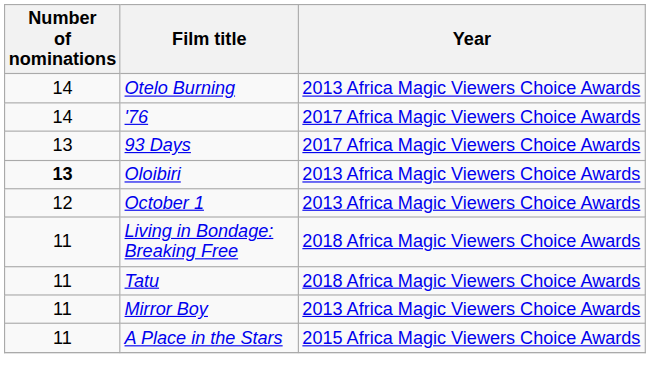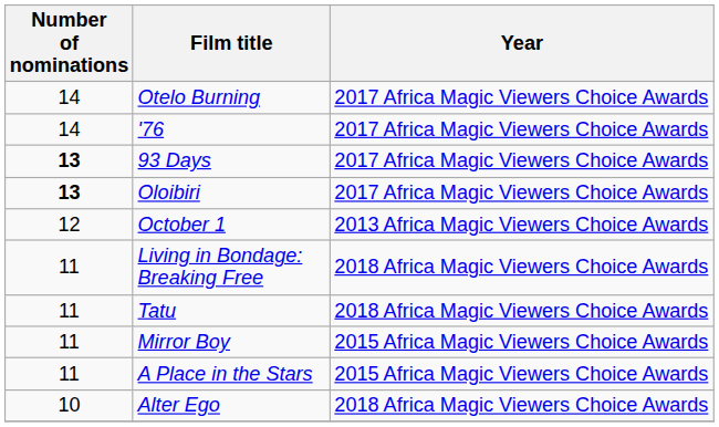Otelo Burning | Year: 2013 Africa Magic Viewers Choice Awards -> 2017 Africa Magic Viewers Choice Awards
93 Days | Number of nominations: normal -> bold
Oloibiri | Year: 2013 Africa Magic Viewers Choice Awards -> 2017 Africa Magic Viewers Choice Awards
Mirror Boy | Year: 2013 Africa Magic Viewers Choice Awards -> 2015 Africa Magic Viewers Choice Awards
+ row: 10 | Alter Ego | 2018 Africa Magic Viewers Choice Awards
